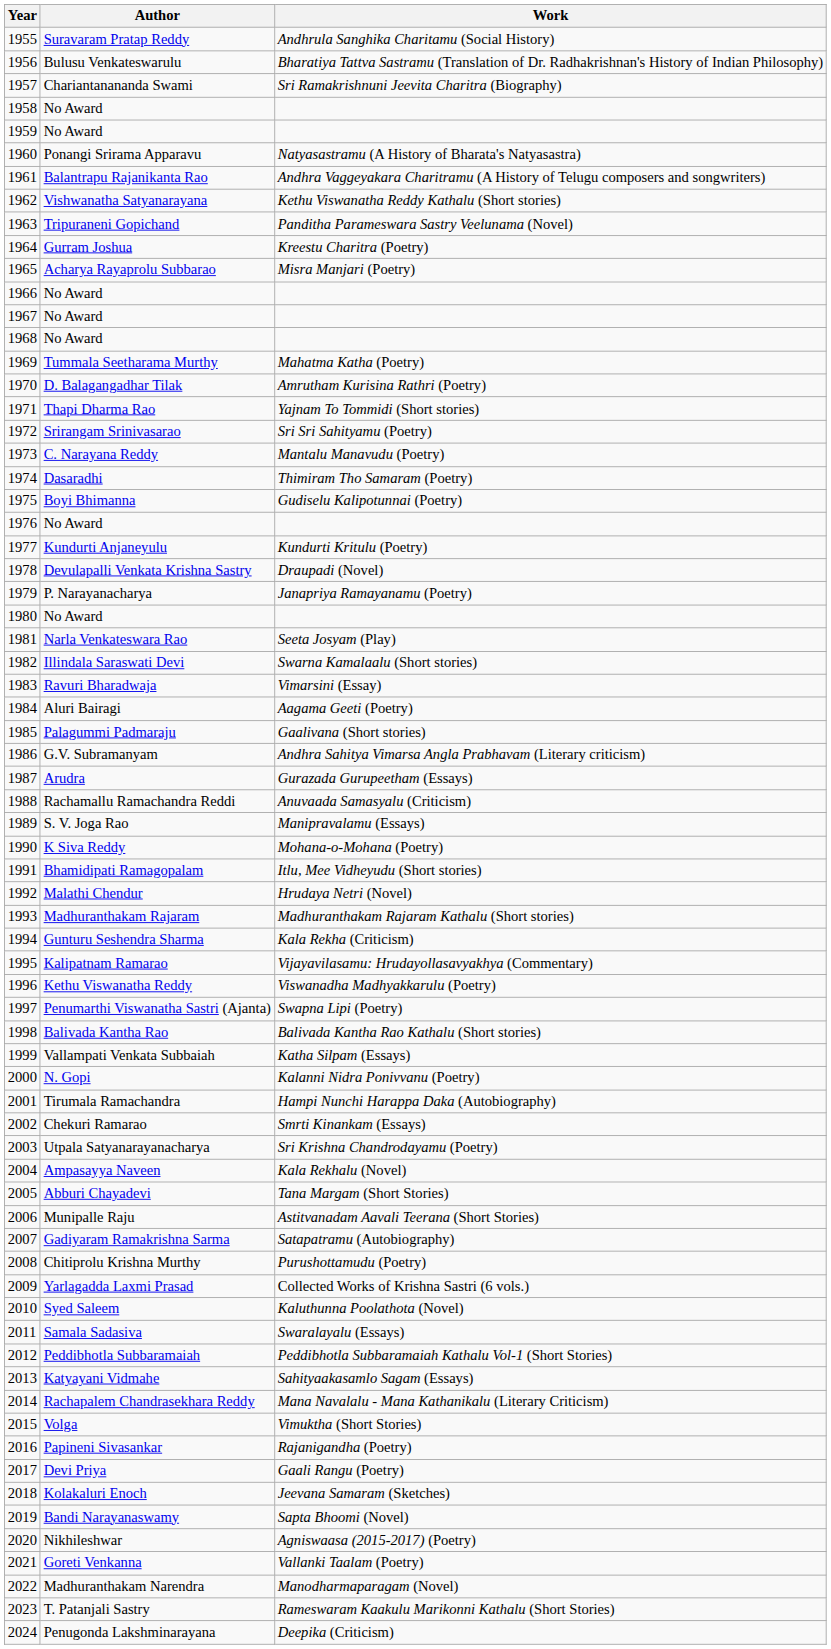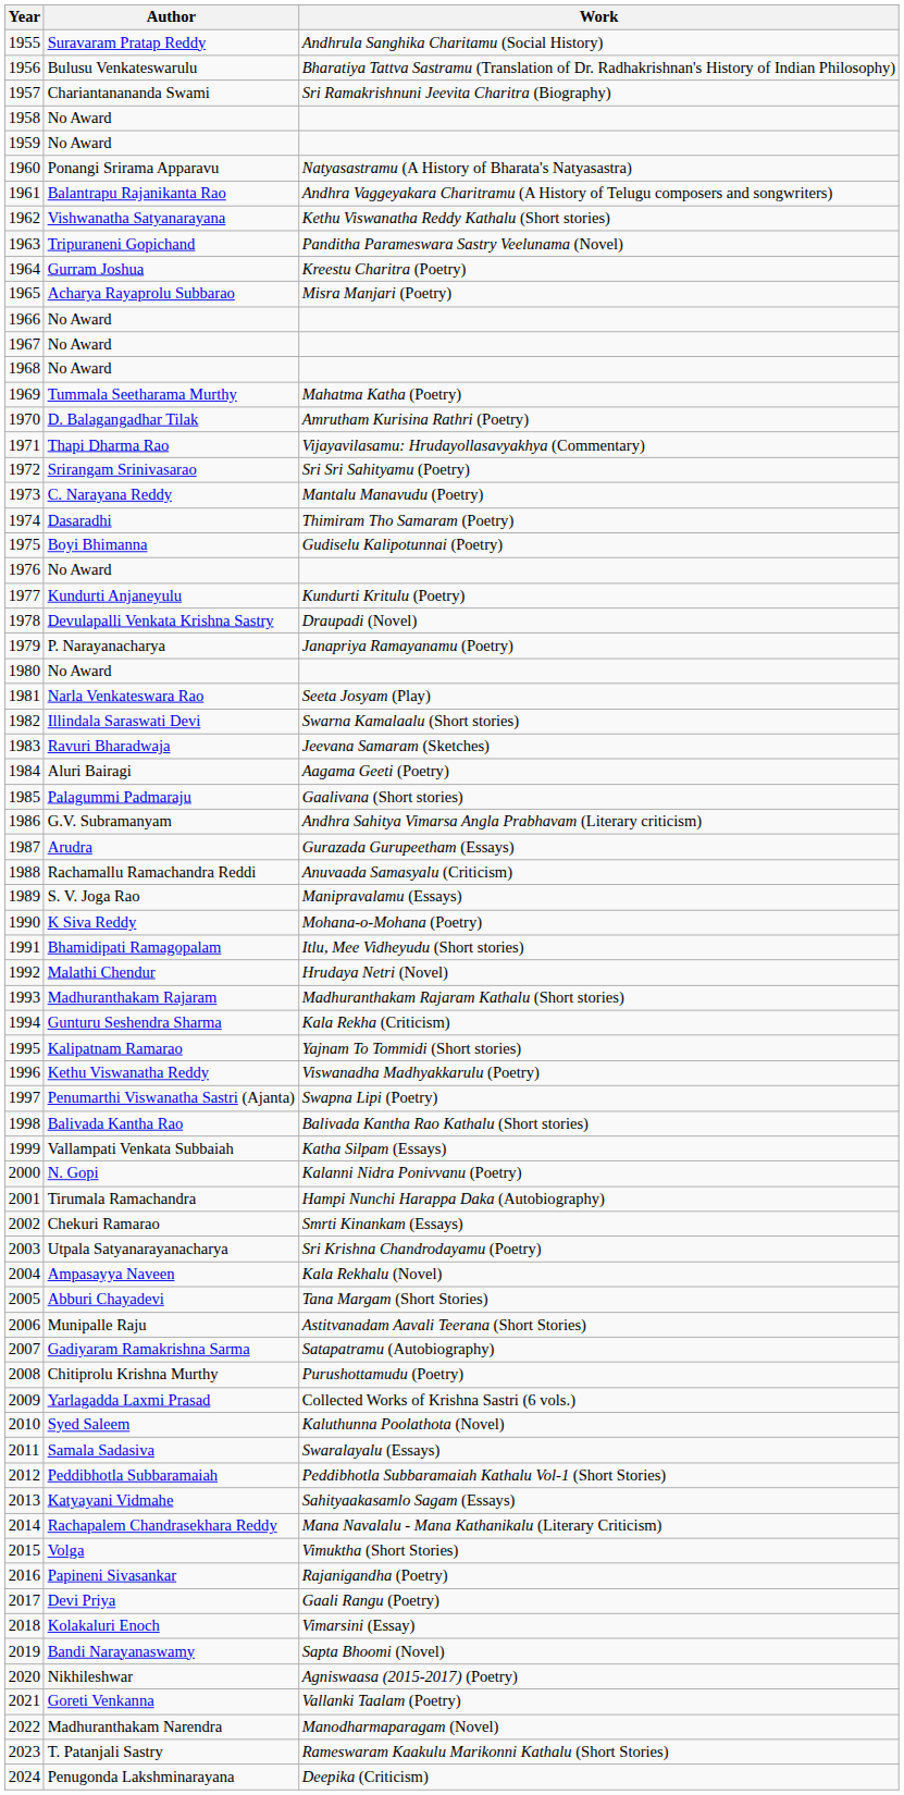Thapi Dharma Rao | Work: Yajnam To Tommidi (Short stories) -> Vijayavilasamu: Hrudayollasavyakhya (Commentary)
Ravuri Bharadwaja | Work: Vimarsini (Essay) -> Jeevana Samaram (Sketches)
Kalipatnam Ramarao | Work: Vijayavilasamu: Hrudayollasavyakhya (Commentary) -> Yajnam To Tommidi (Short stories)
Kolakaluri Enoch | Work: Jeevana Samaram (Sketches) -> Vimarsini (Essay)
